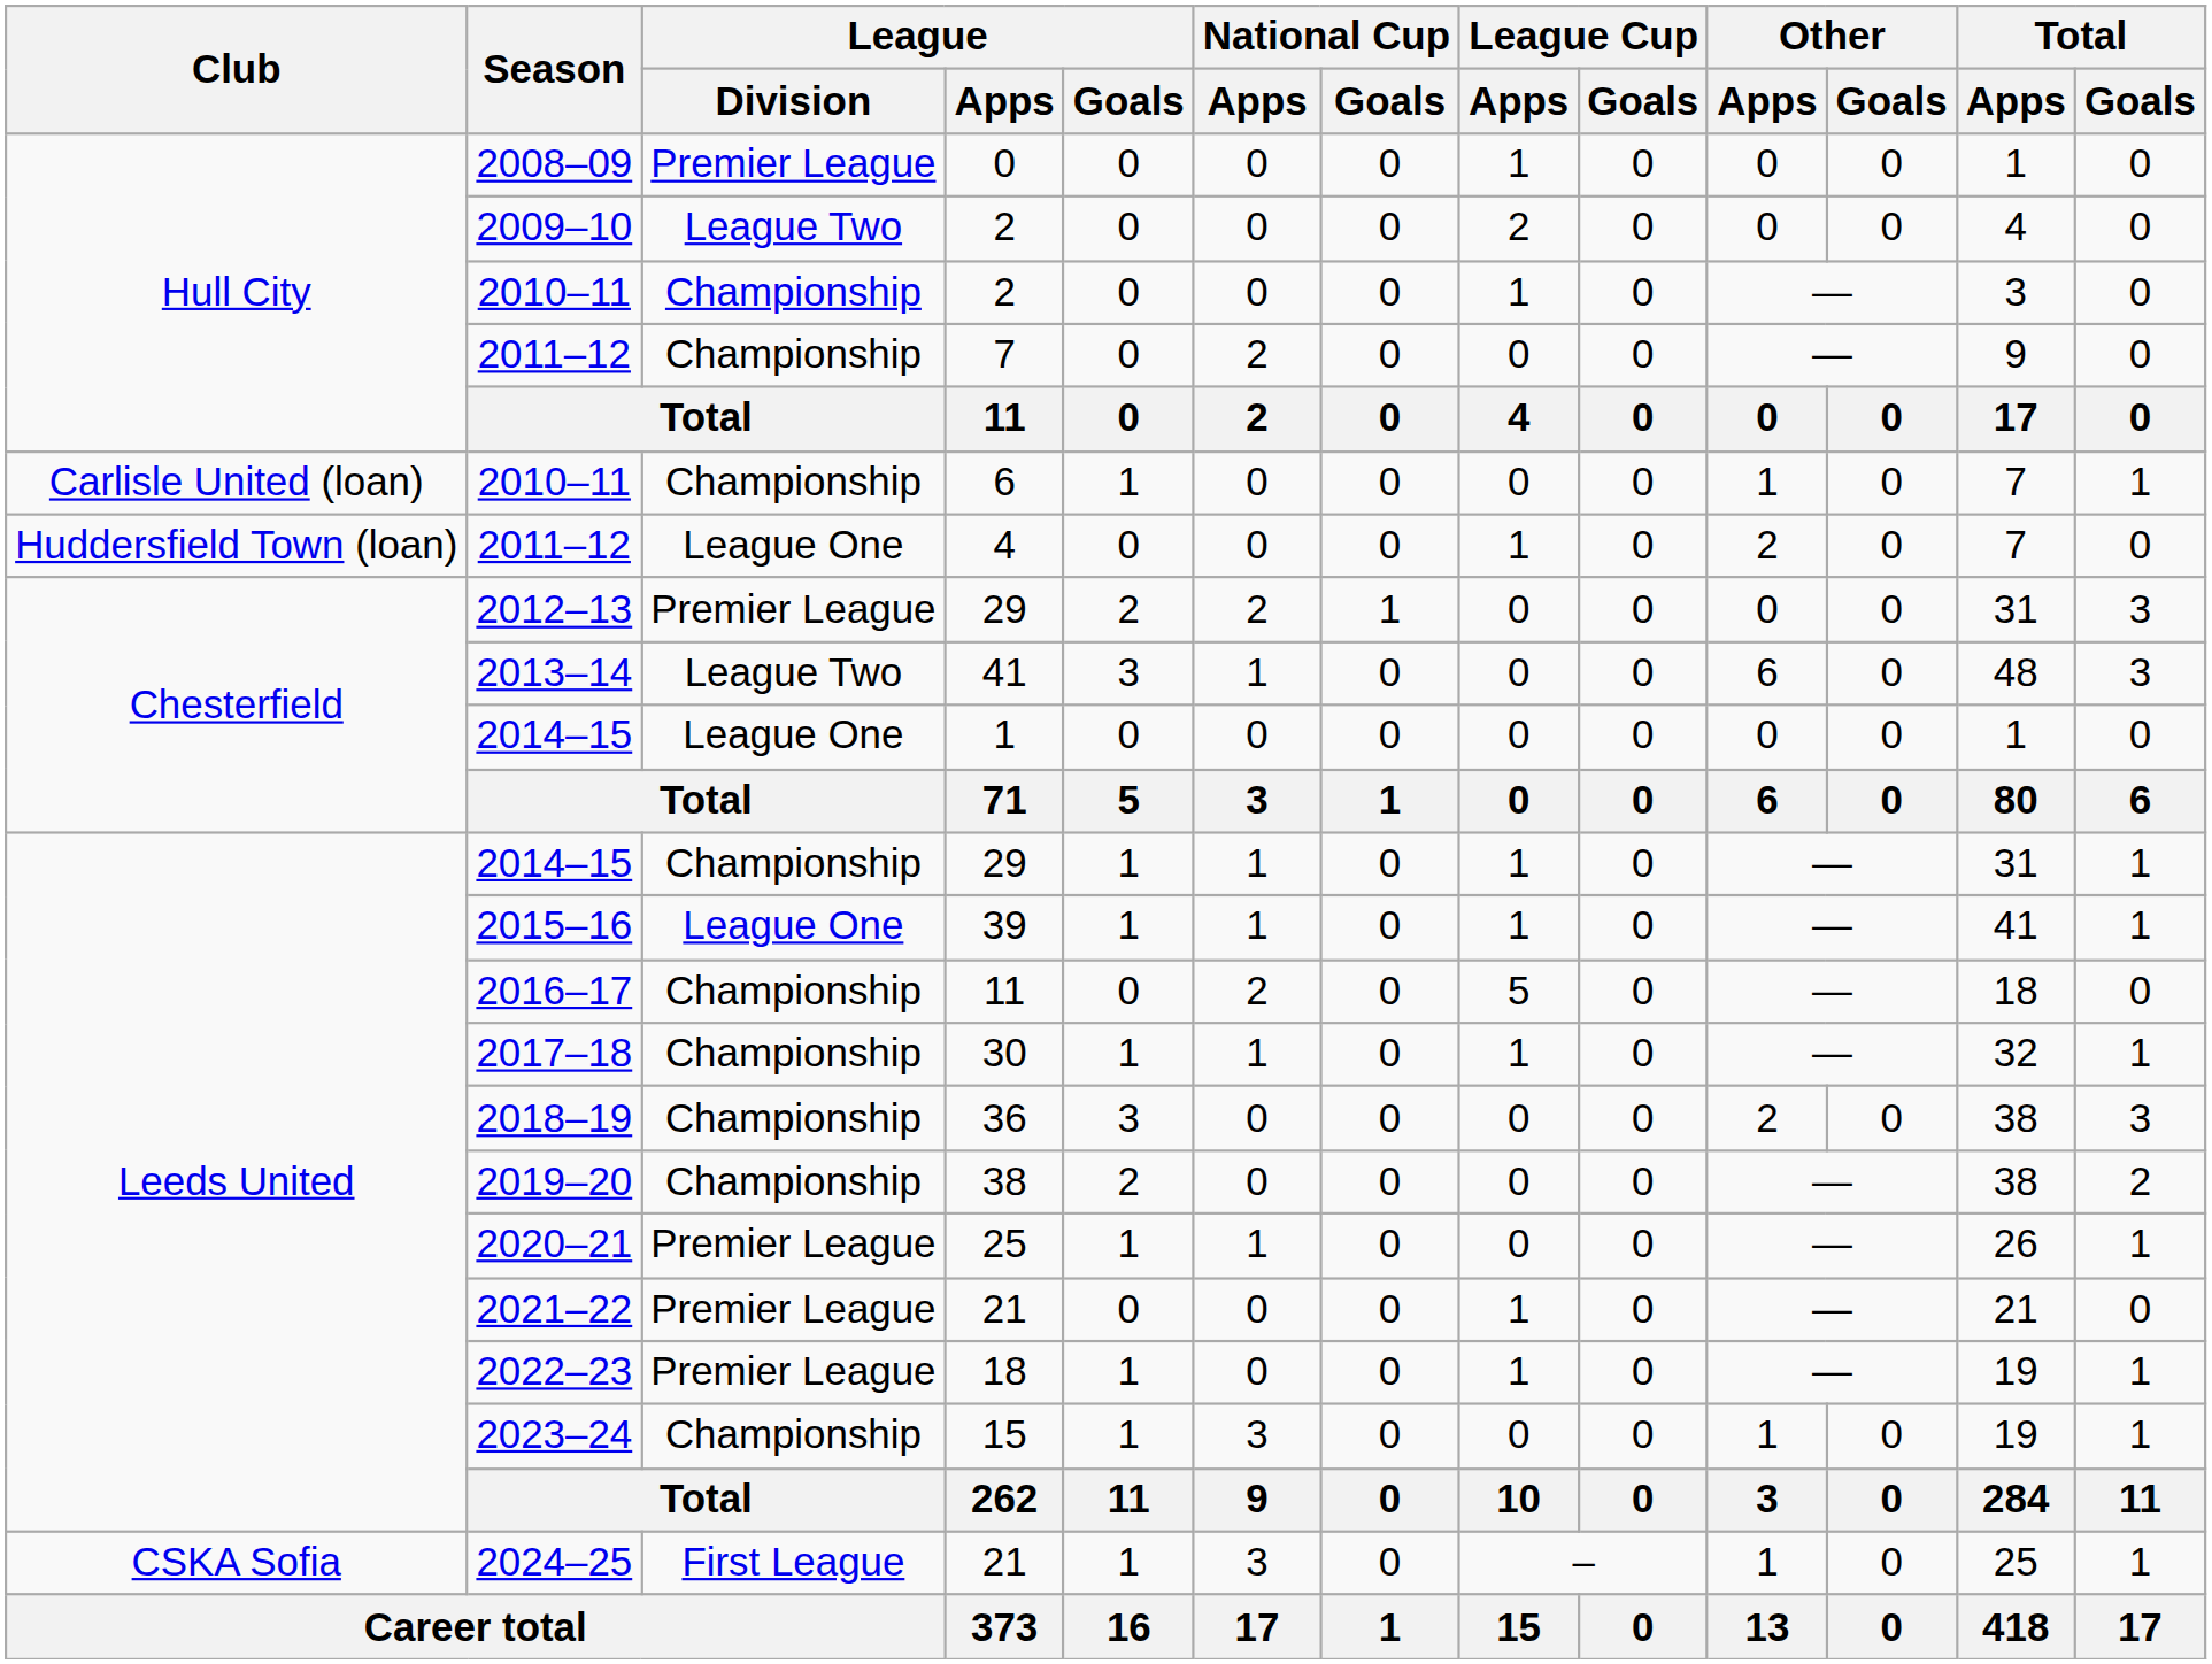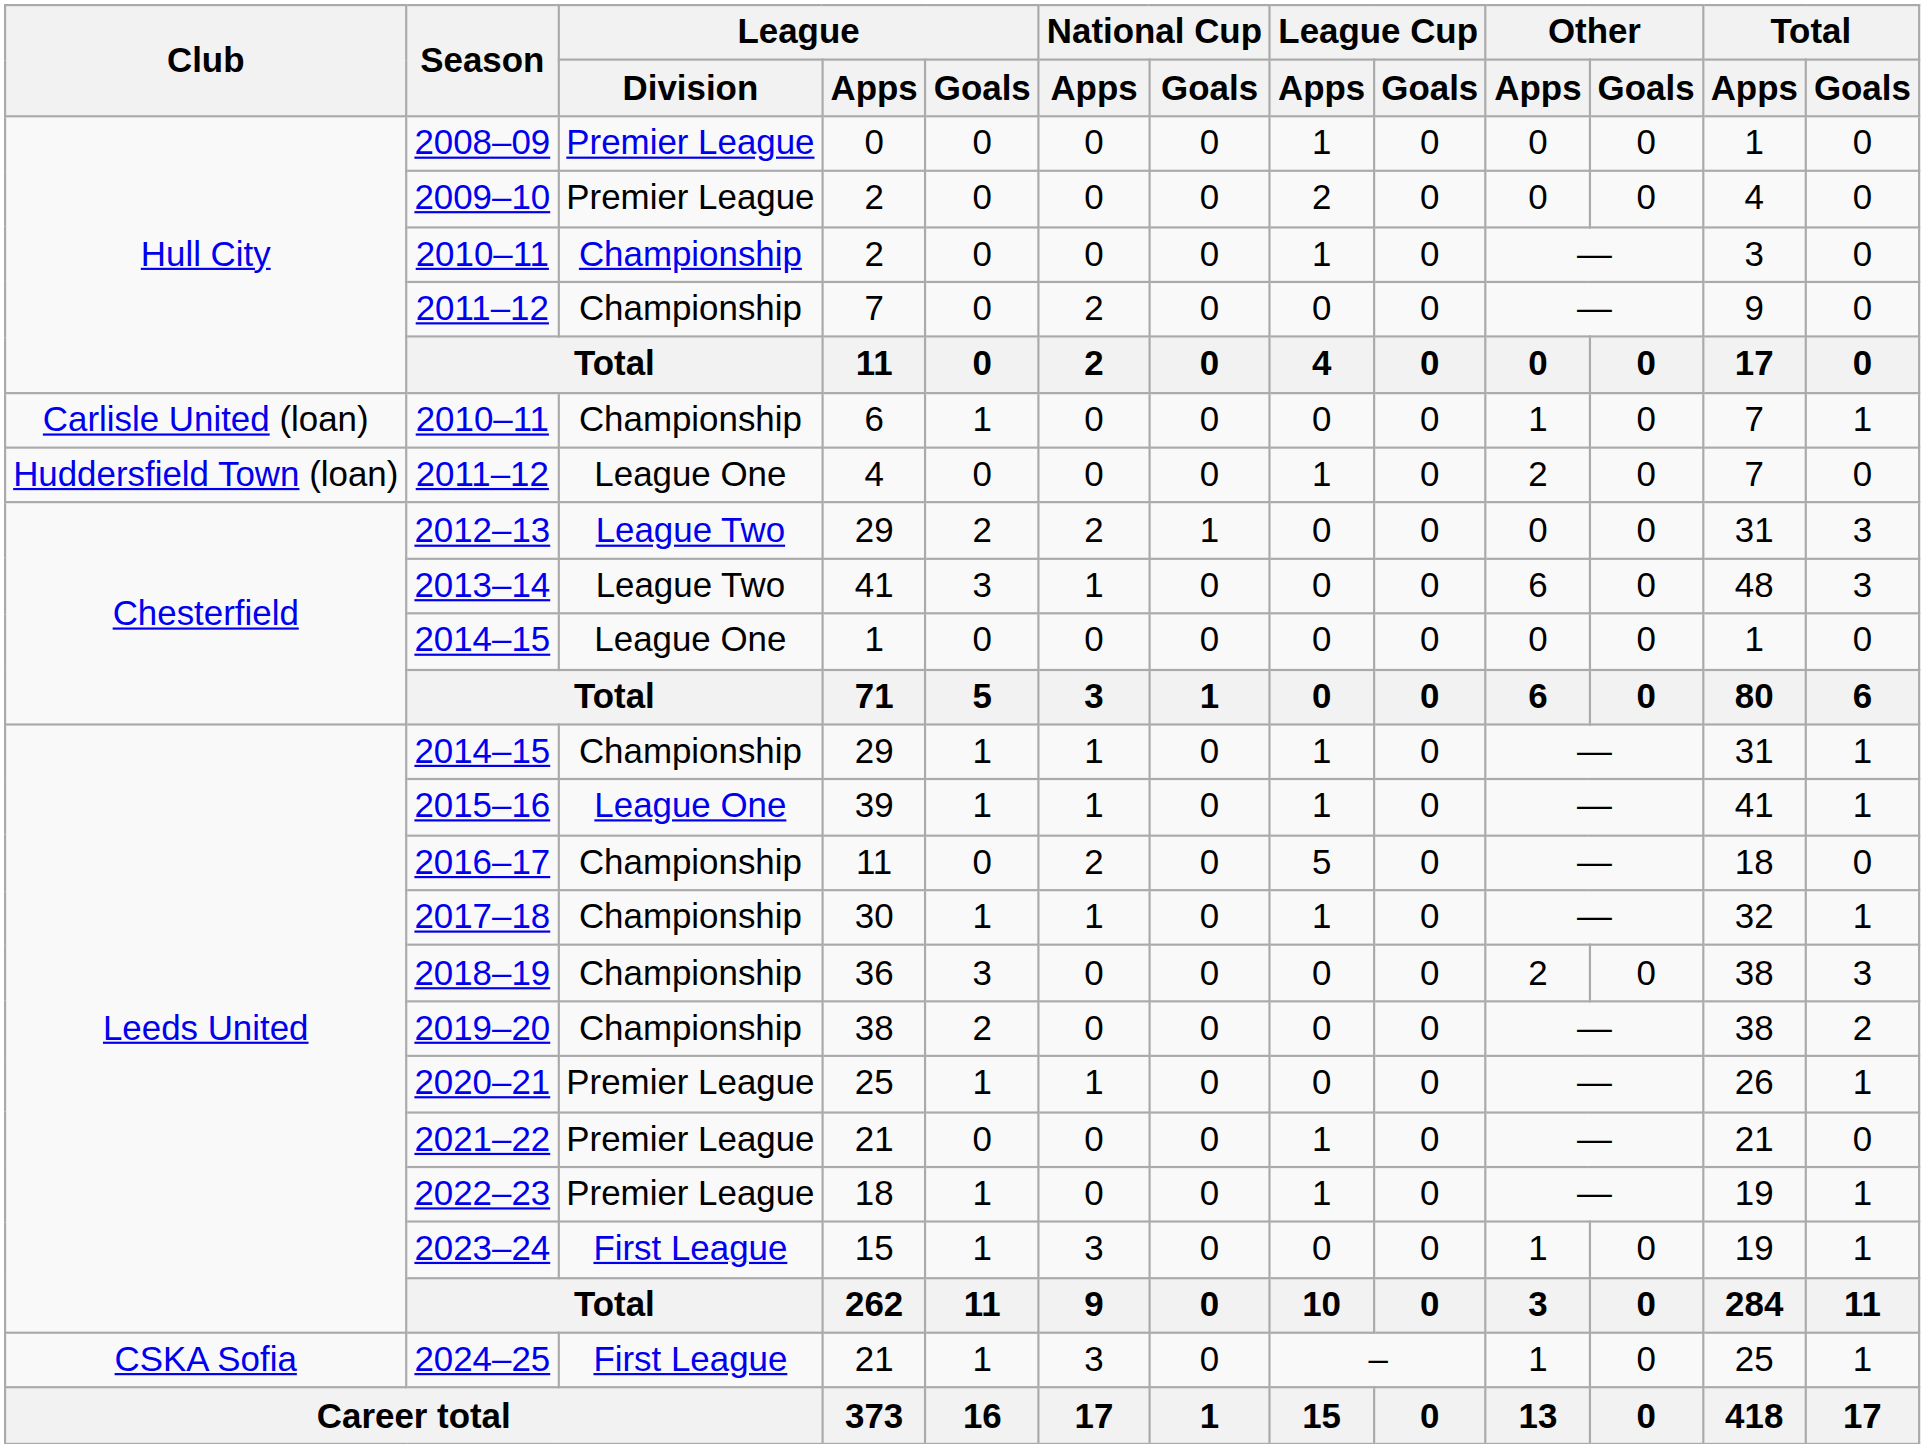2009–10 | League / Division: League Two -> Premier League
2012–13 | League / Division: Premier League -> League Two
2023–24 | League / Division: Championship -> First League
